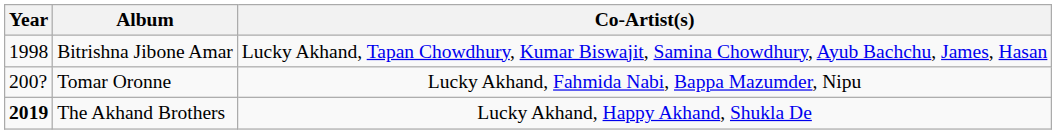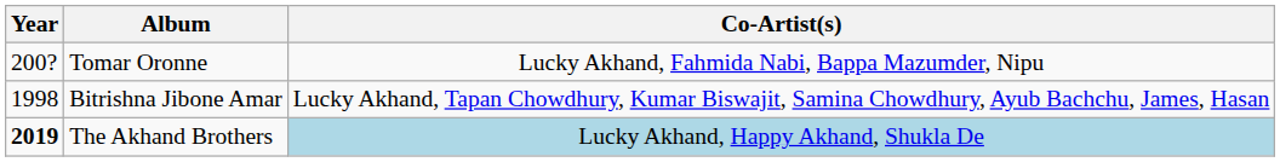rows swapped: Bitrishna Jibone Amar <-> Tomar Oronne
The Akhand Brothers | Co-Artist(s): no background -> lightblue background
